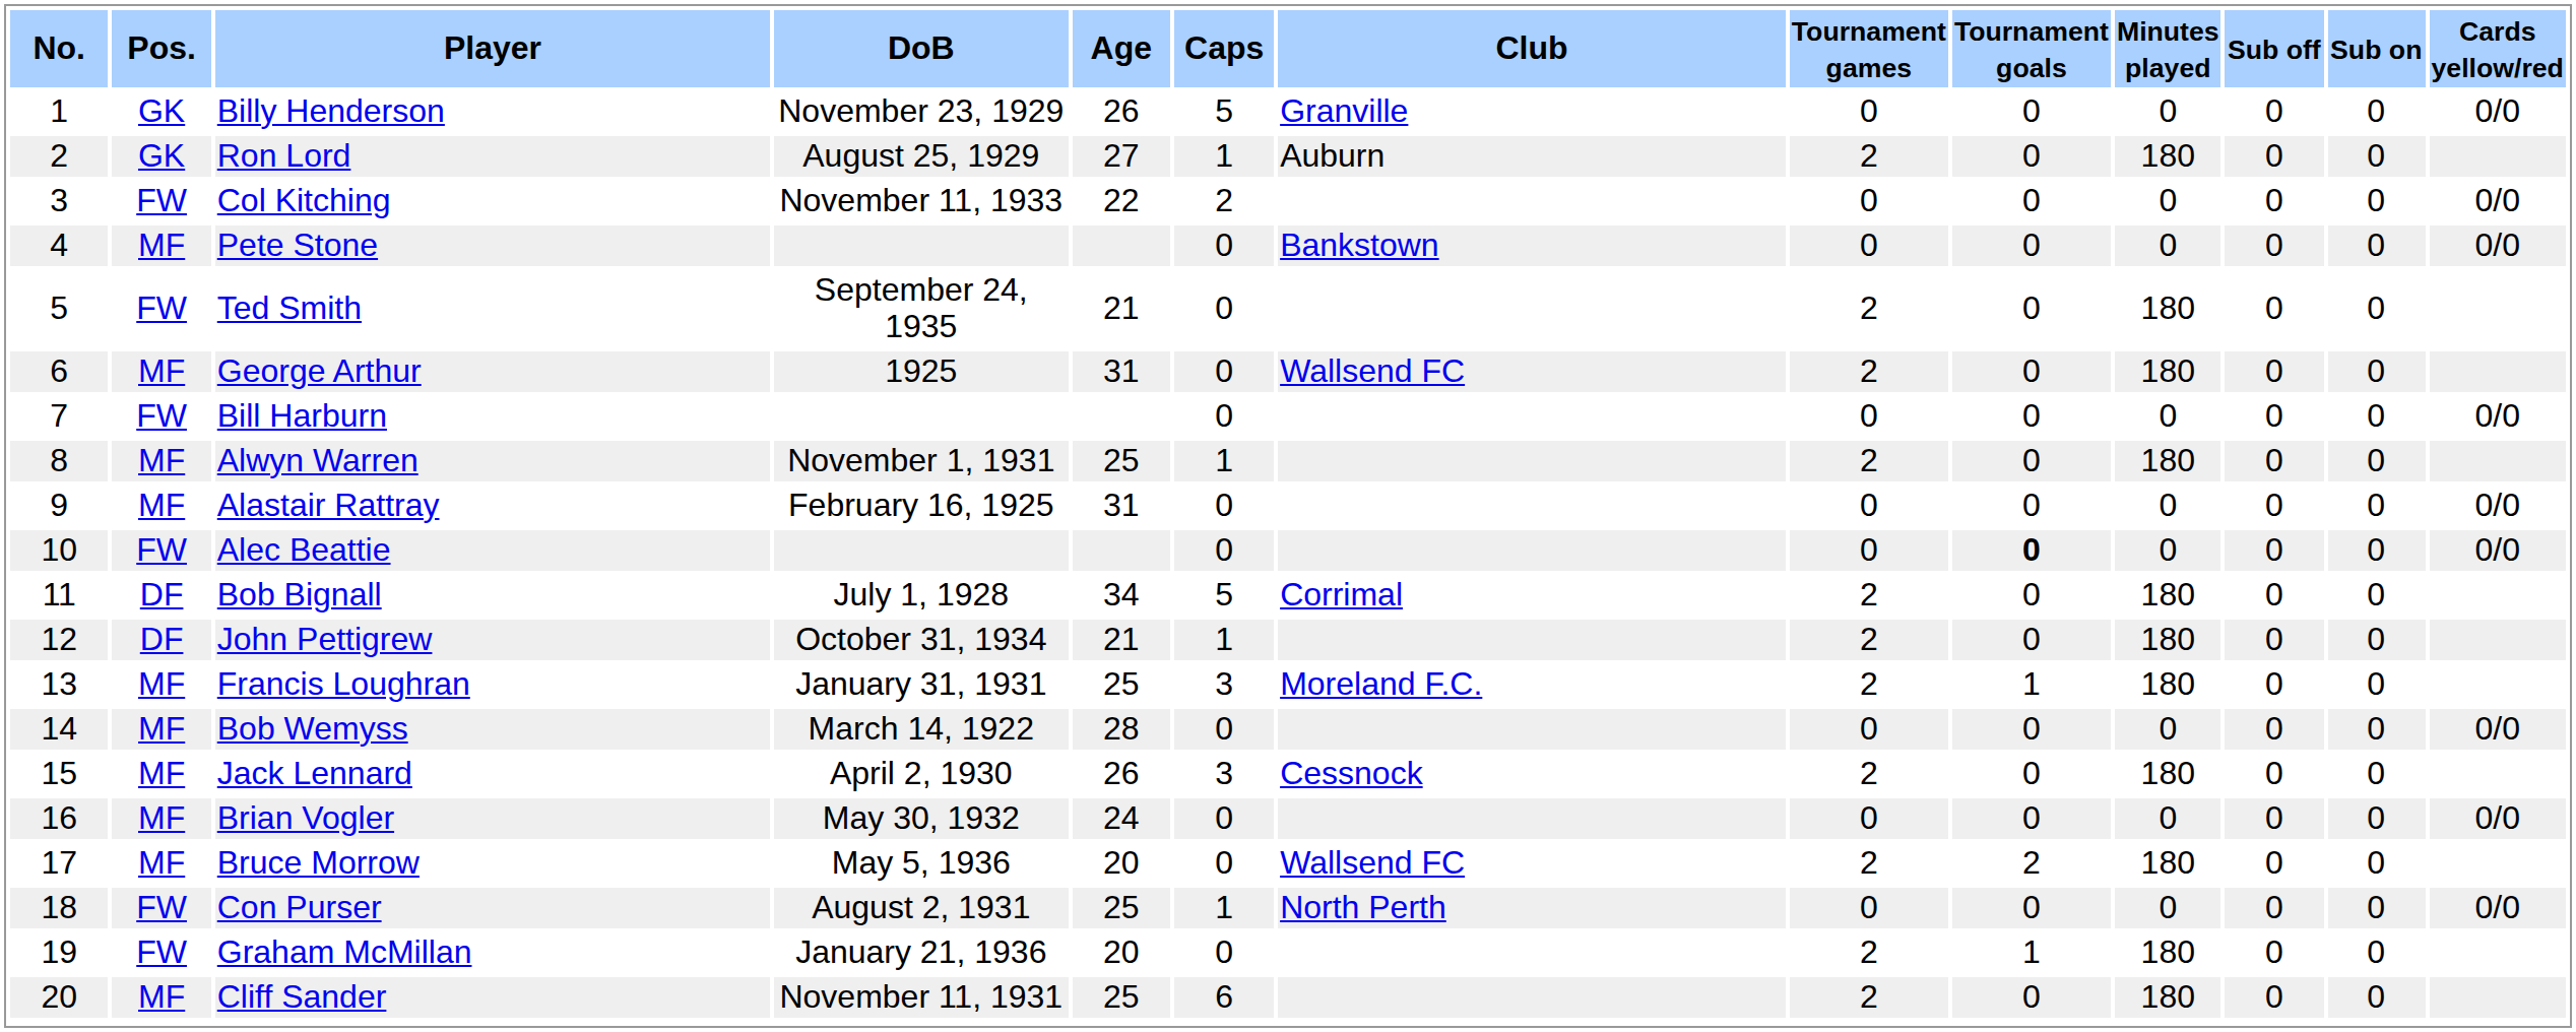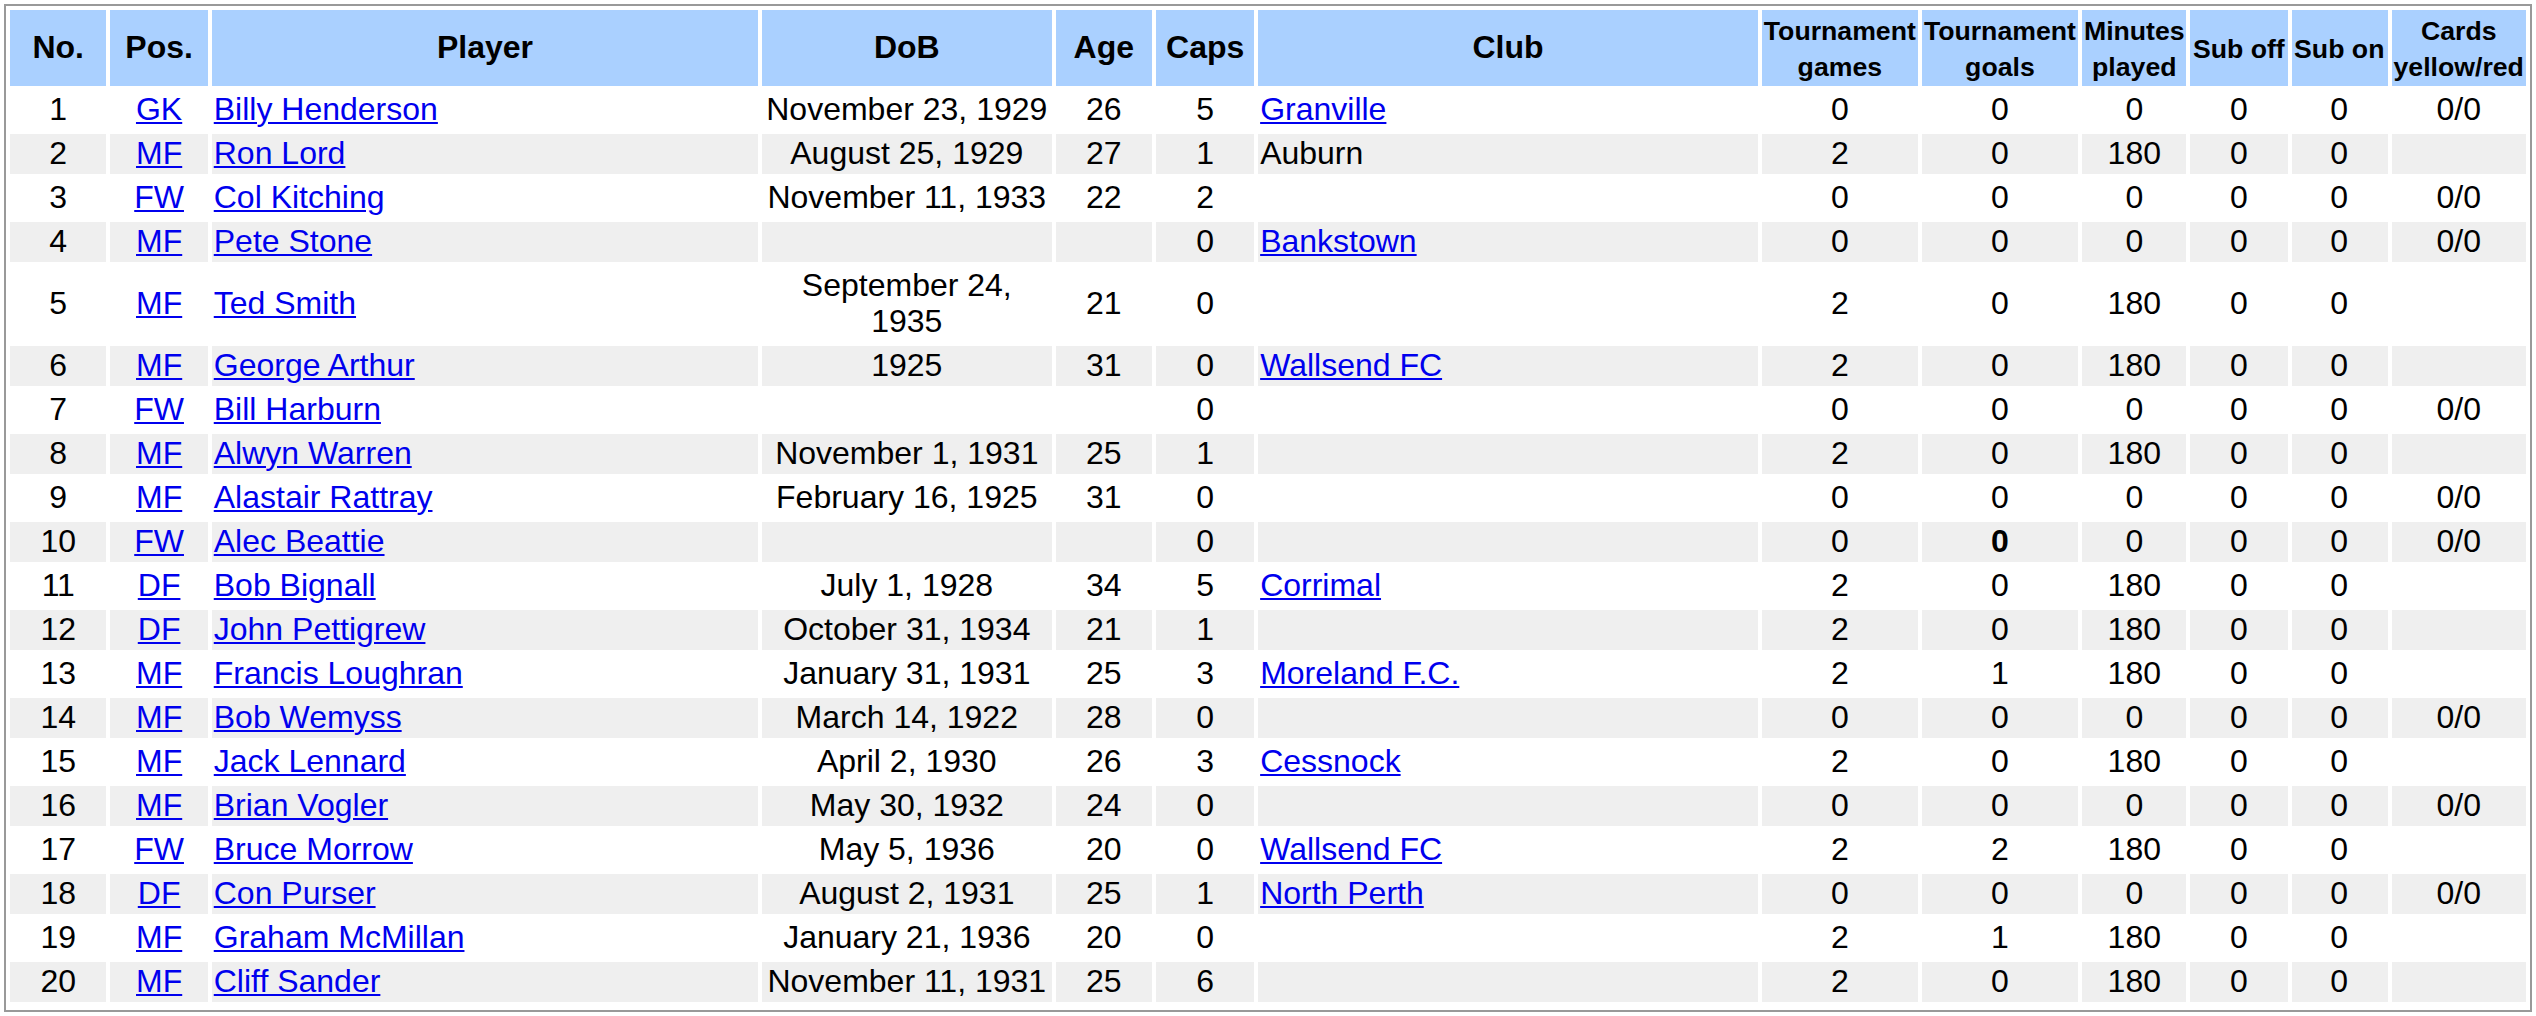Ron Lord | Pos.: GK -> MF
Ted Smith | Pos.: FW -> MF
Bruce Morrow | Pos.: MF -> FW
Con Purser | Pos.: FW -> DF
Graham McMillan | Pos.: FW -> MF
